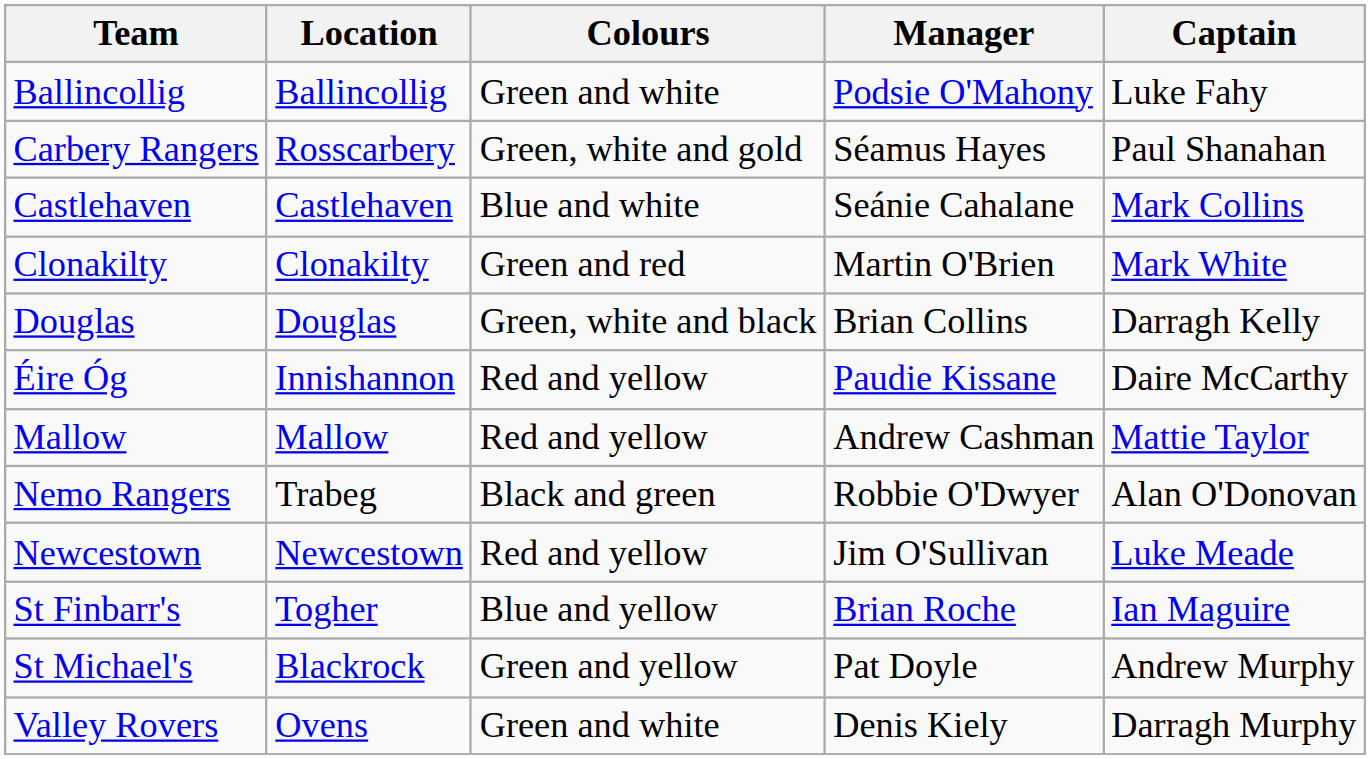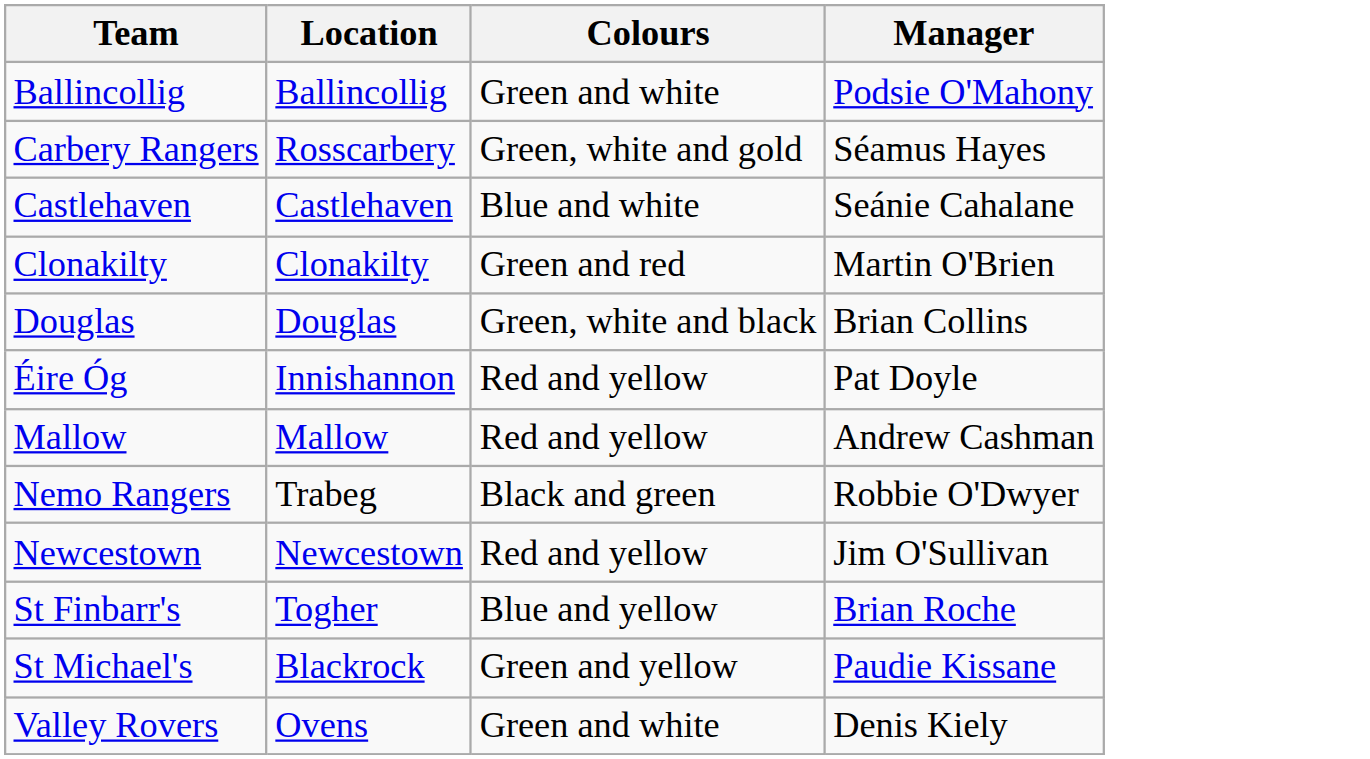- column: Captain | Luke Fahy | Paul Shanahan | Mark Collins | Mark White | Darragh Kelly | Daire McCarthy | Mattie Taylor | Alan O'Donovan | Luke Meade | Ian Maguire | Andrew Murphy | Darragh Murphy
Éire Óg | Manager: Paudie Kissane -> Pat Doyle
St Michael's | Manager: Pat Doyle -> Paudie Kissane
